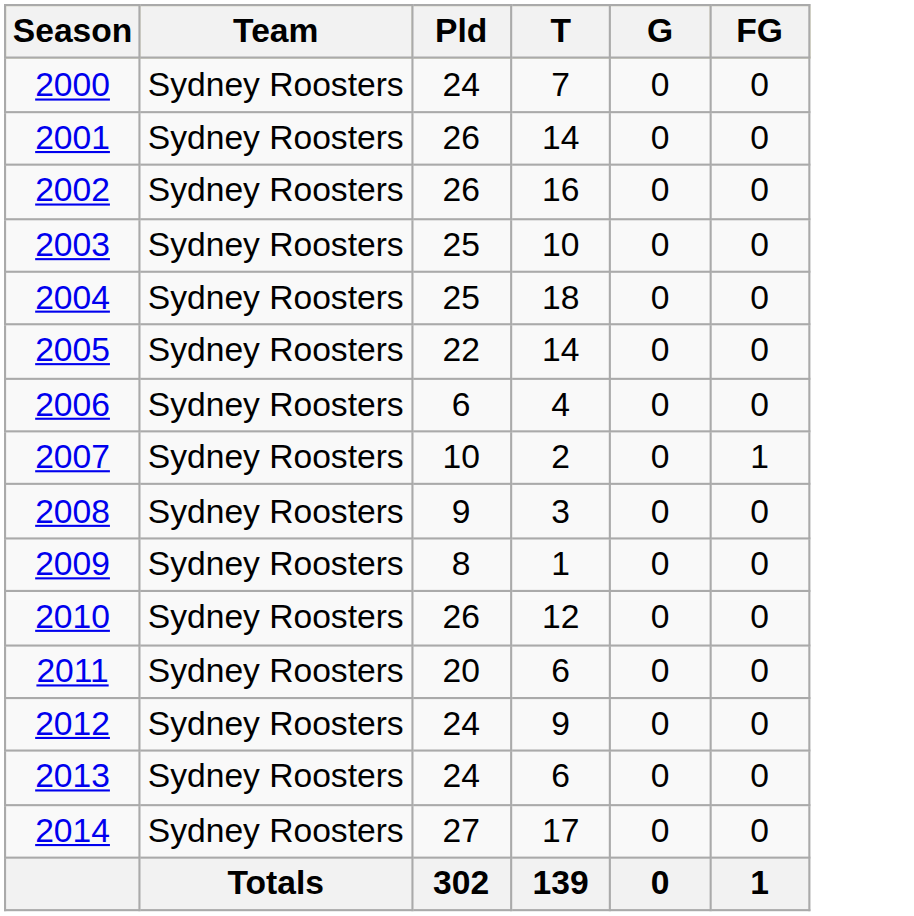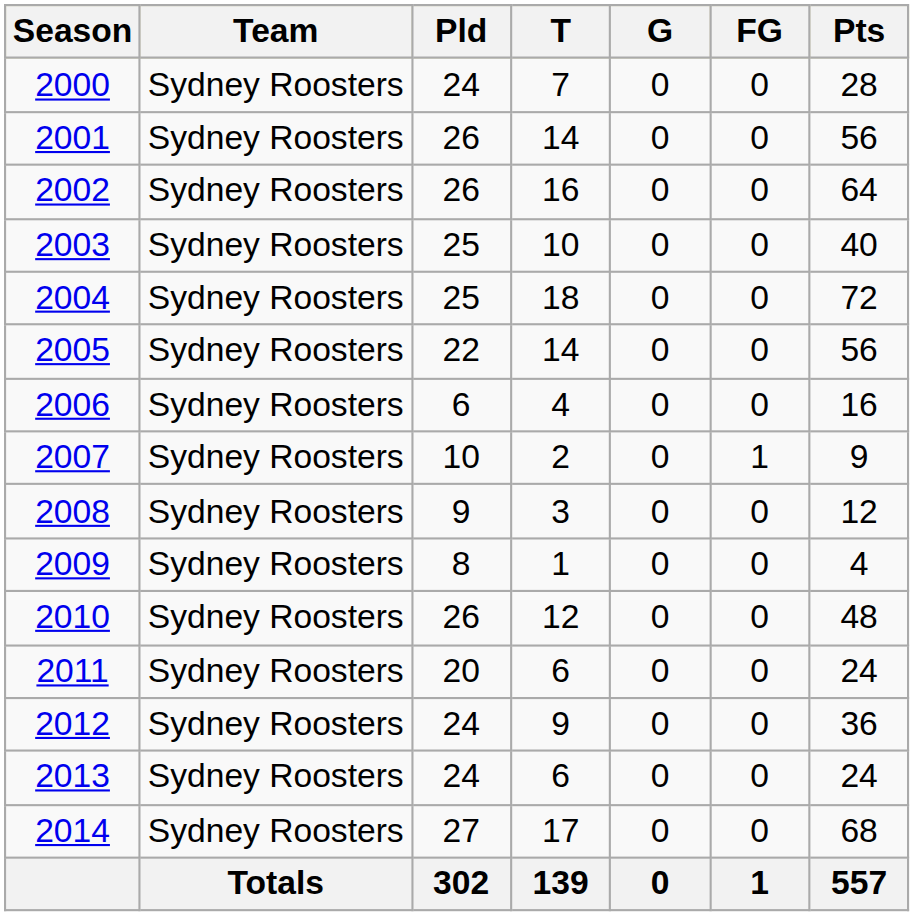+ column: Pts | 28 | 56 | 64 | 40 | 72 | 56 | 16 | 9 | 12 | 4 | 48 | 24 | 36 | 24 | 68 | 557
